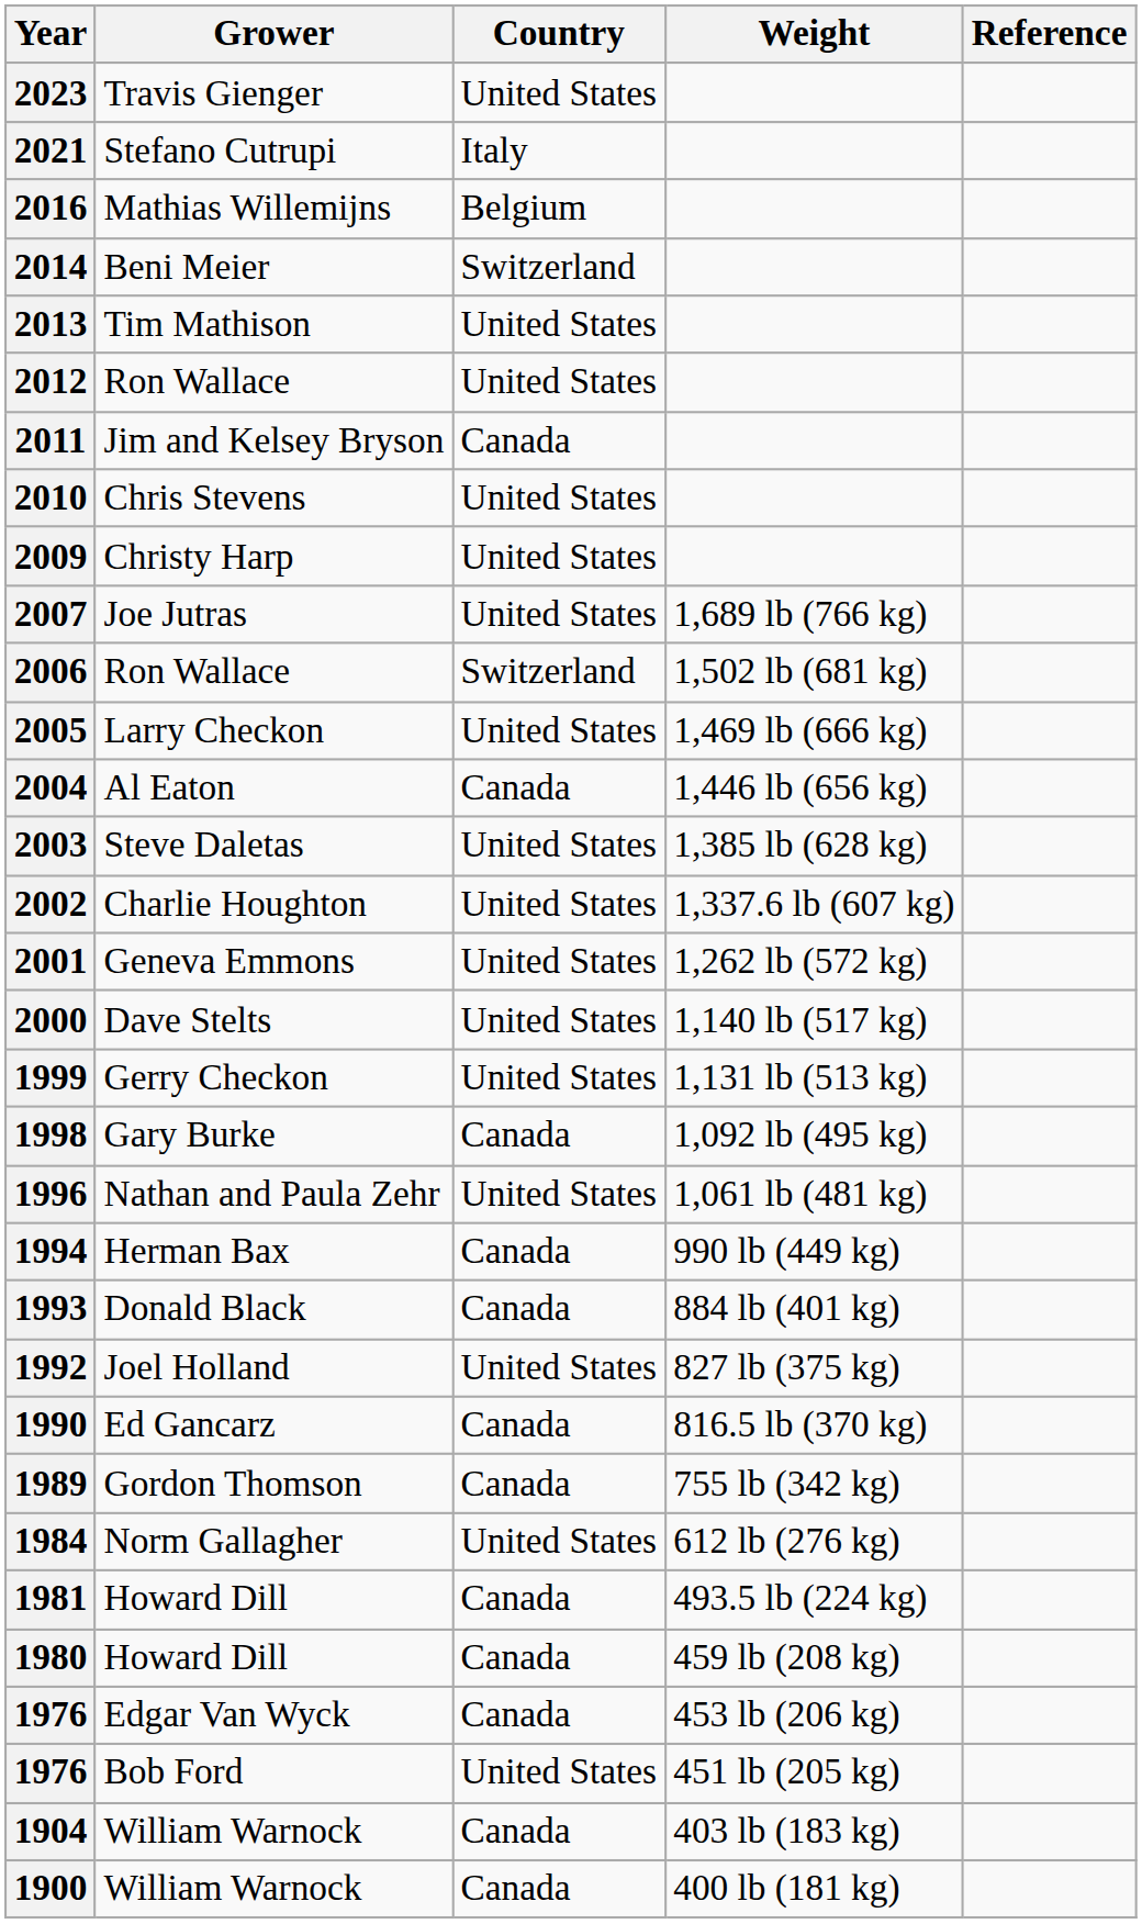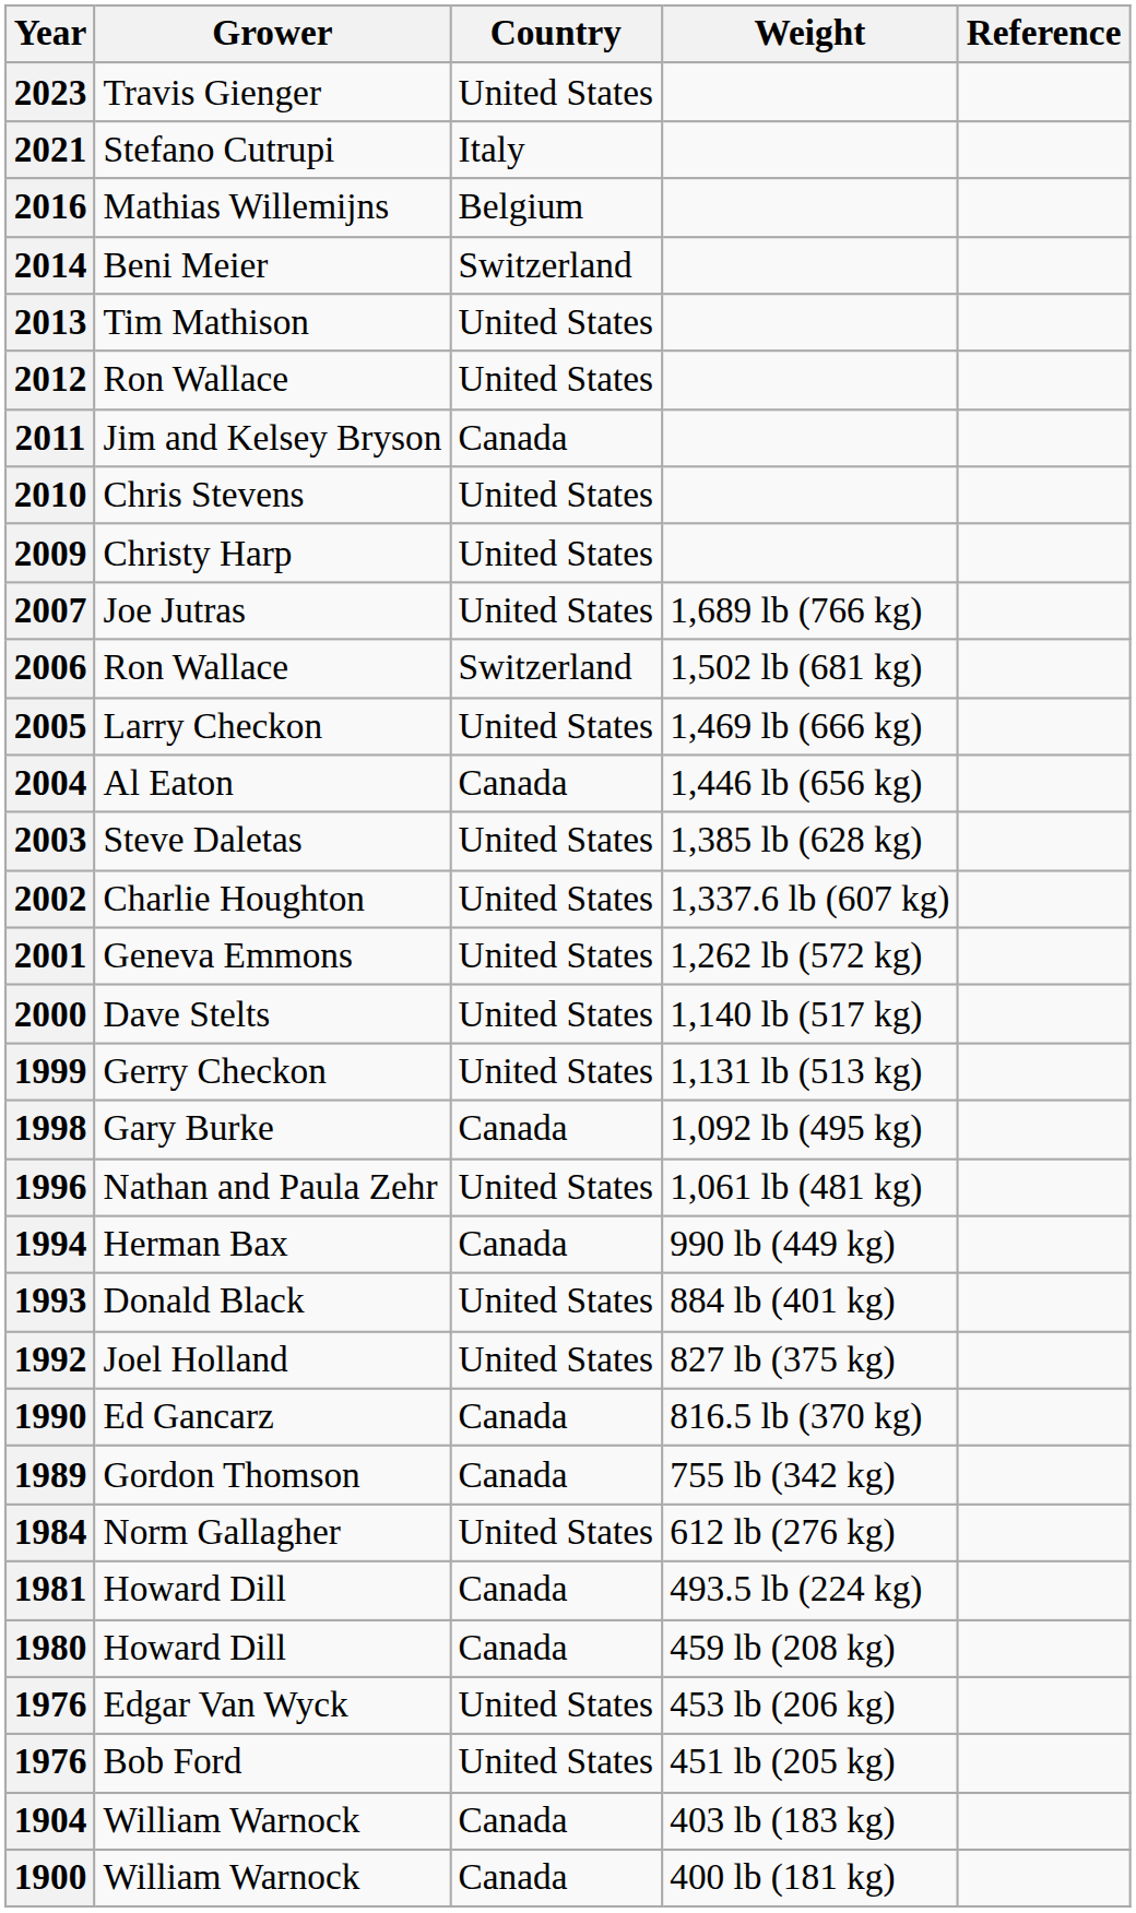1993 | Country: Canada -> United States
1976 / Edgar Van Wyck | Country: Canada -> United States
